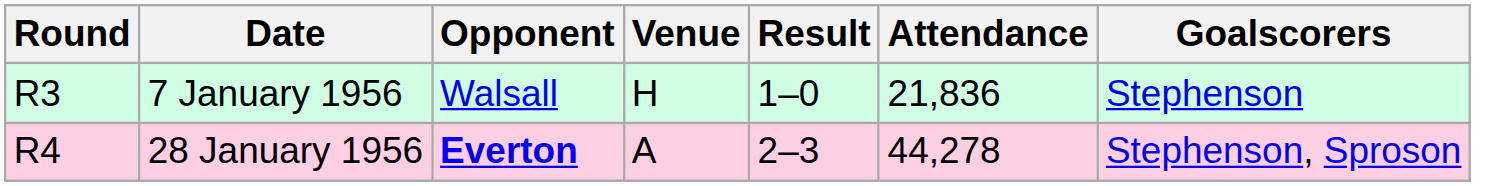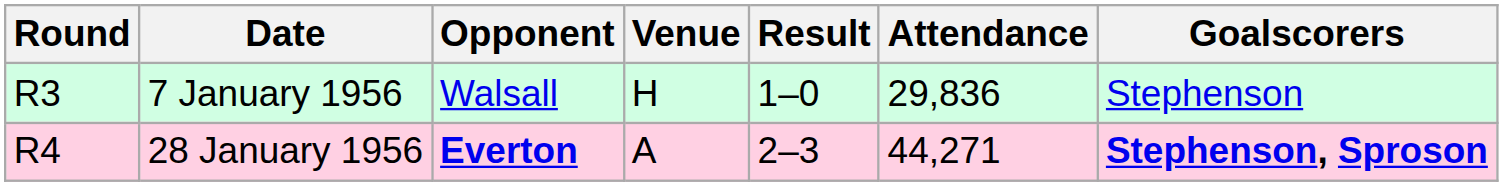7 January 1956 | Attendance: 21,836 -> 29,836
28 January 1956 | Attendance: 44,278 -> 44,271
28 January 1956 | Goalscorers: normal -> bold
